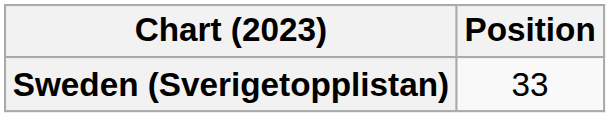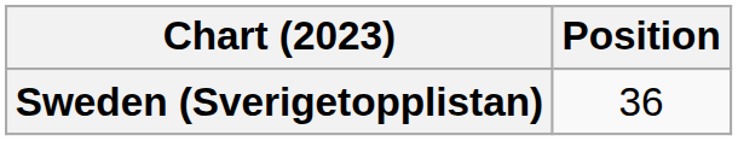Sweden (Sverigetopplistan) | Position: 33 -> 36
